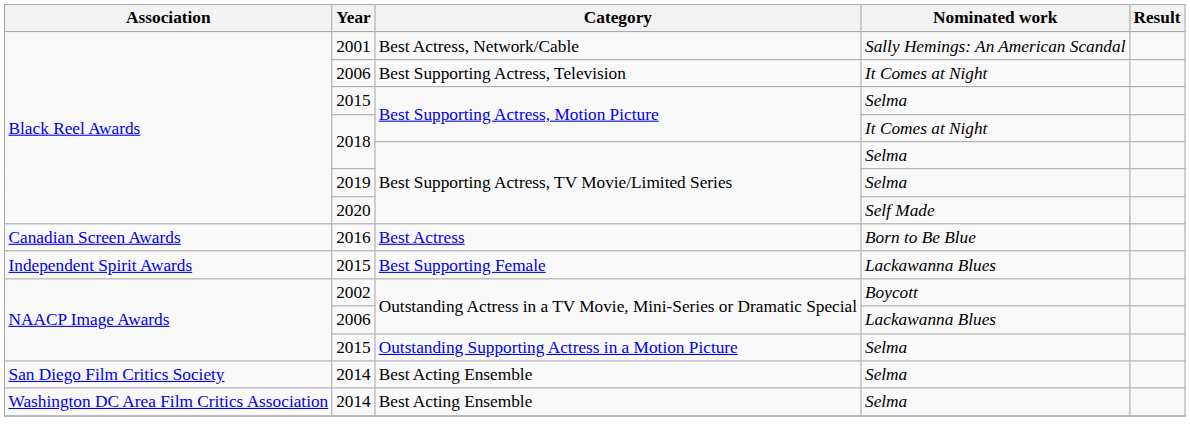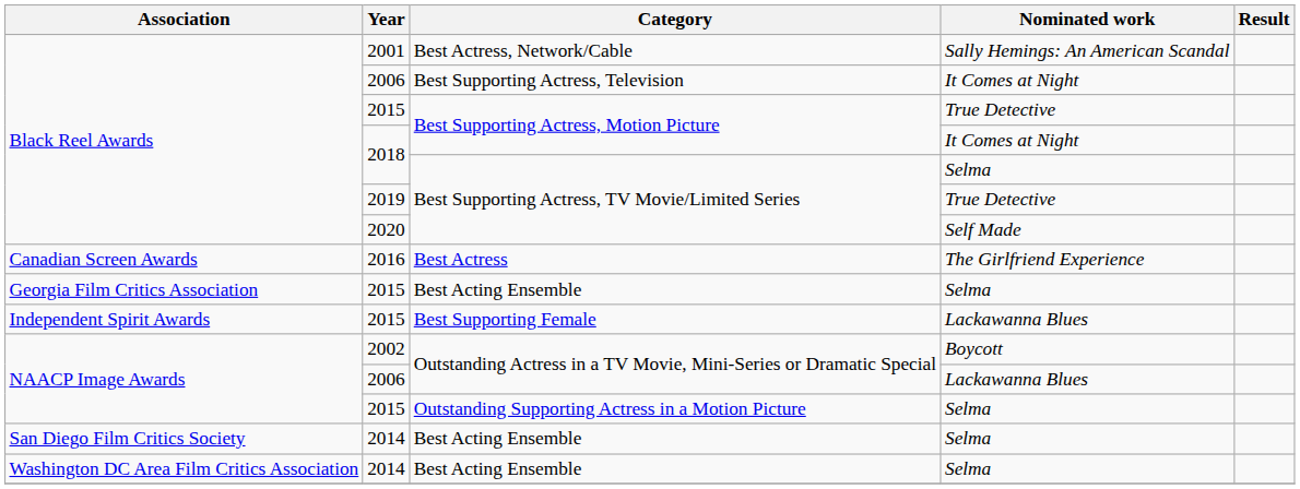2015 / Best Supporting Actress, Motion Picture | Nominated work: Selma -> True Detective
2019 | Nominated work: Selma -> True Detective
2016 | Nominated work: Born to Be Blue -> The Girlfriend Experience
+ row: Georgia Film Critics Association | 2015 | Best Acting Ensemble | Selma
